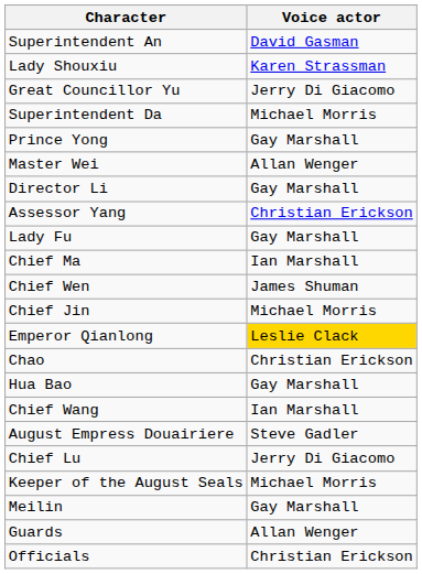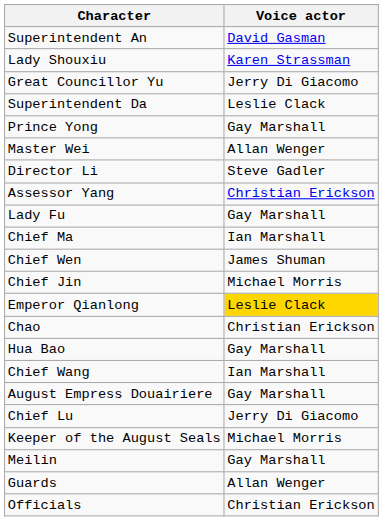Superintendent Da | Voice actor: Michael Morris -> Leslie Clack
Director Li | Voice actor: Gay Marshall -> Steve Gadler
August Empress Douairiere | Voice actor: Steve Gadler -> Gay Marshall
